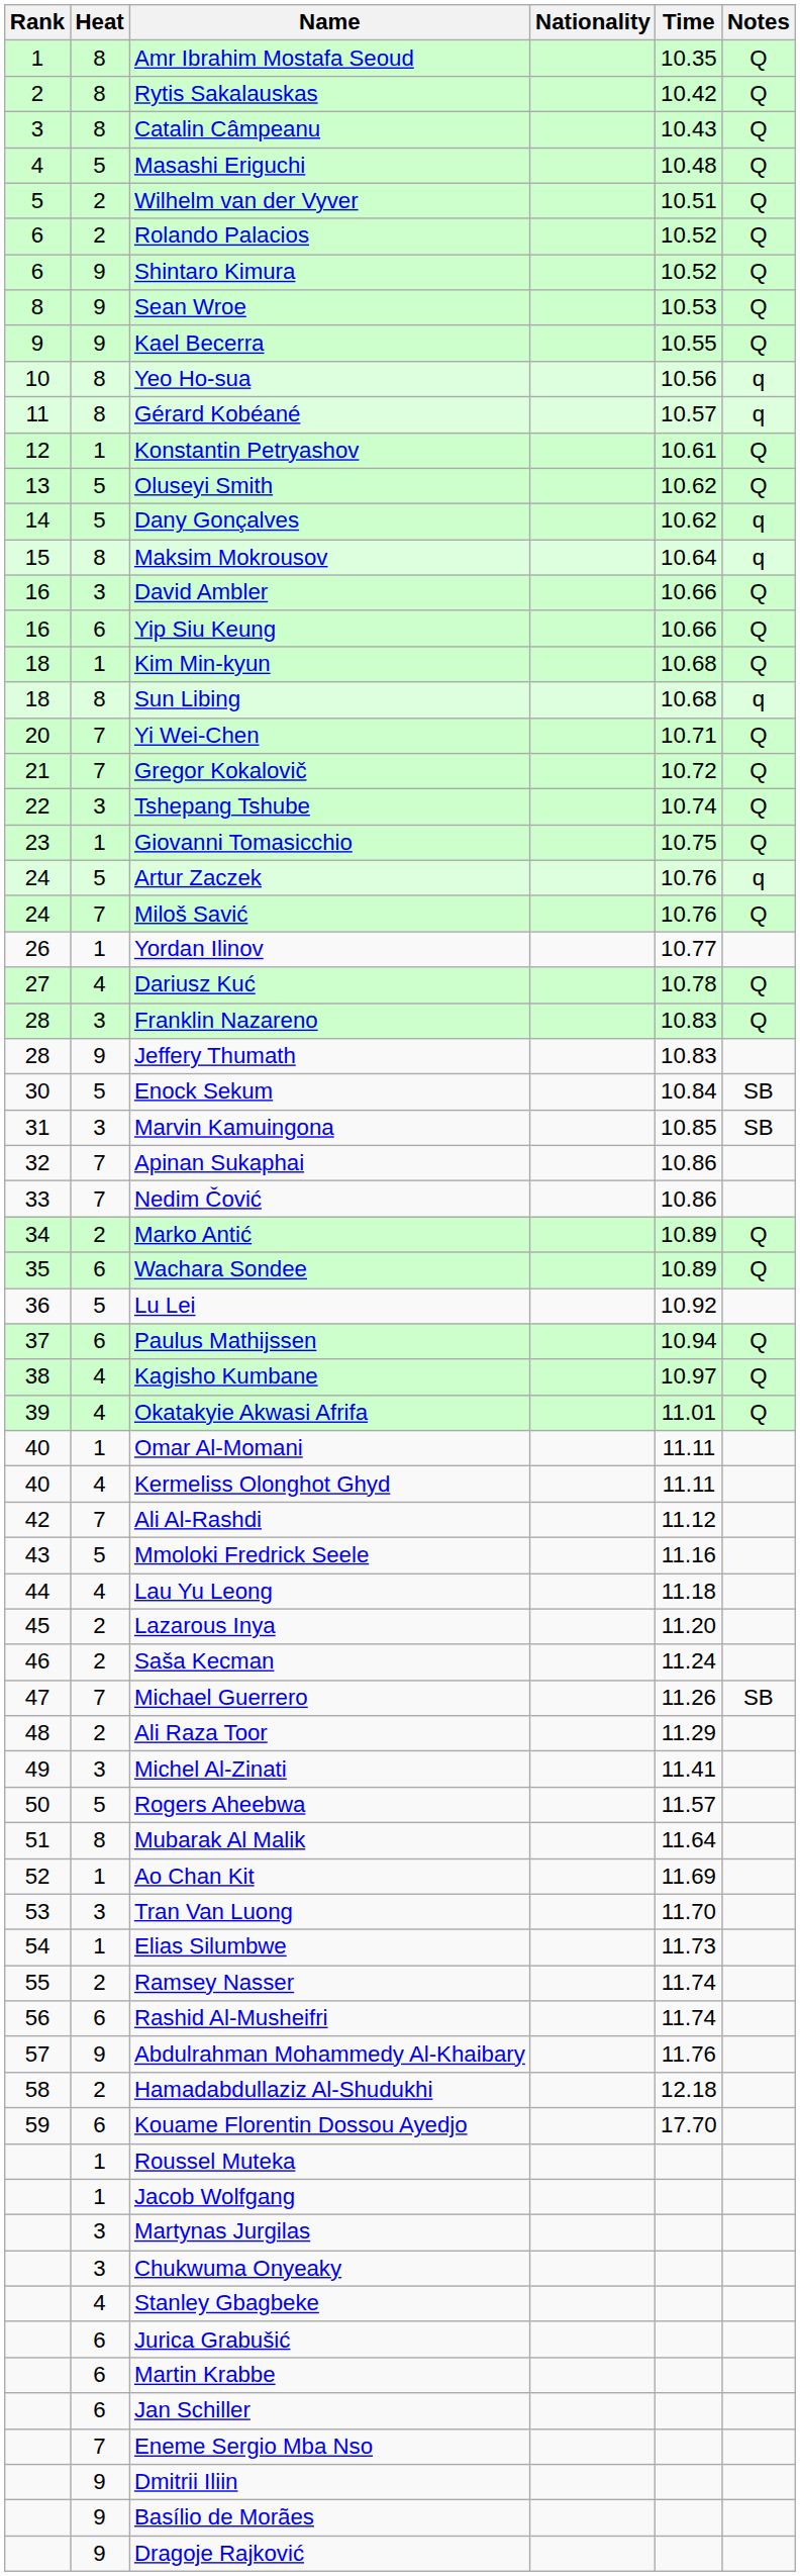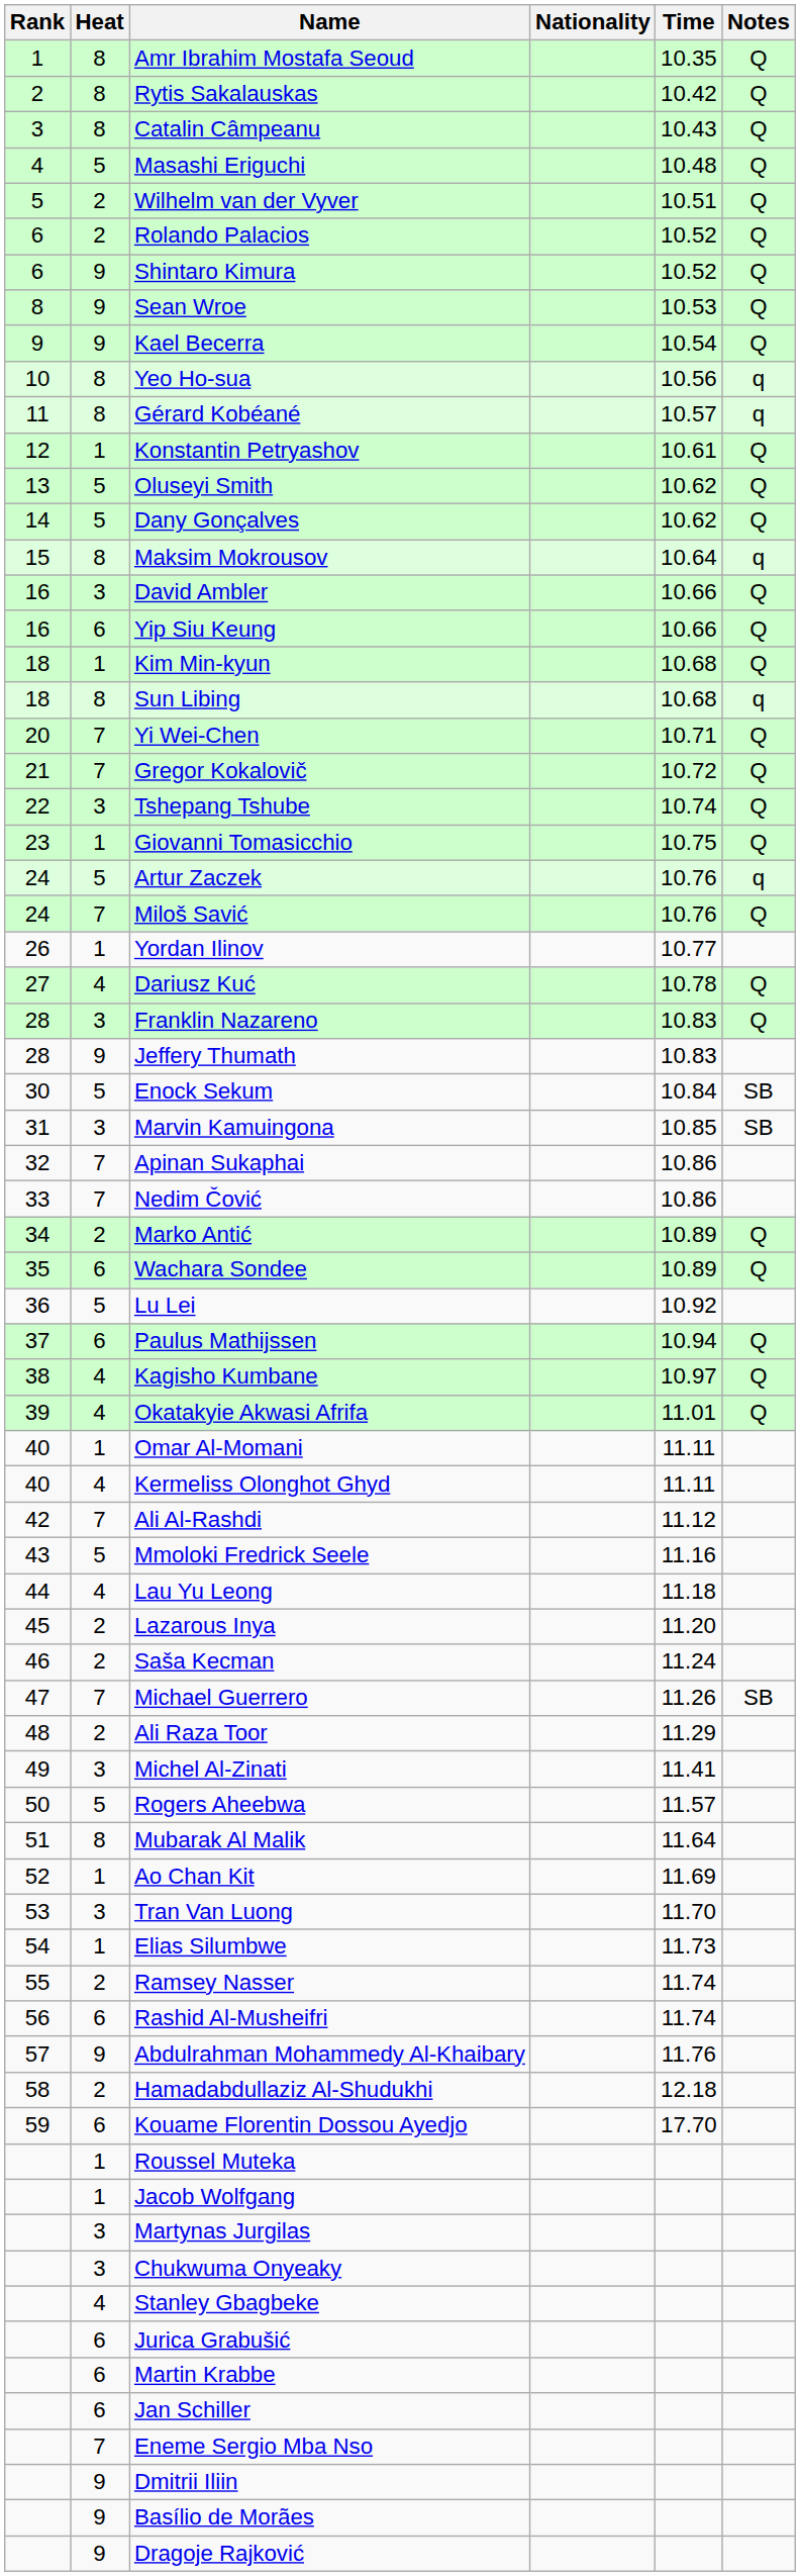Kael Becerra | Time: 10.55 -> 10.54
Dany Gonçalves | Notes: q -> Q
